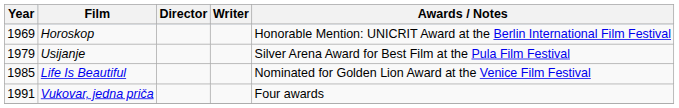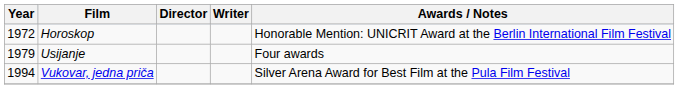Horoskop | Year: 1969 -> 1972
Usijanje | Awards / Notes: Silver Arena Award for Best Film at the Pula Film Festival -> Four awards
- row: 1985 | Life Is Beautiful | Nominated for Golden Lion Award at the Venice Film Festival
Vukovar, jedna priča | Year: 1991 -> 1994
Vukovar, jedna priča | Awards / Notes: Four awards -> Silver Arena Award for Best Film at the Pula Film Festival
